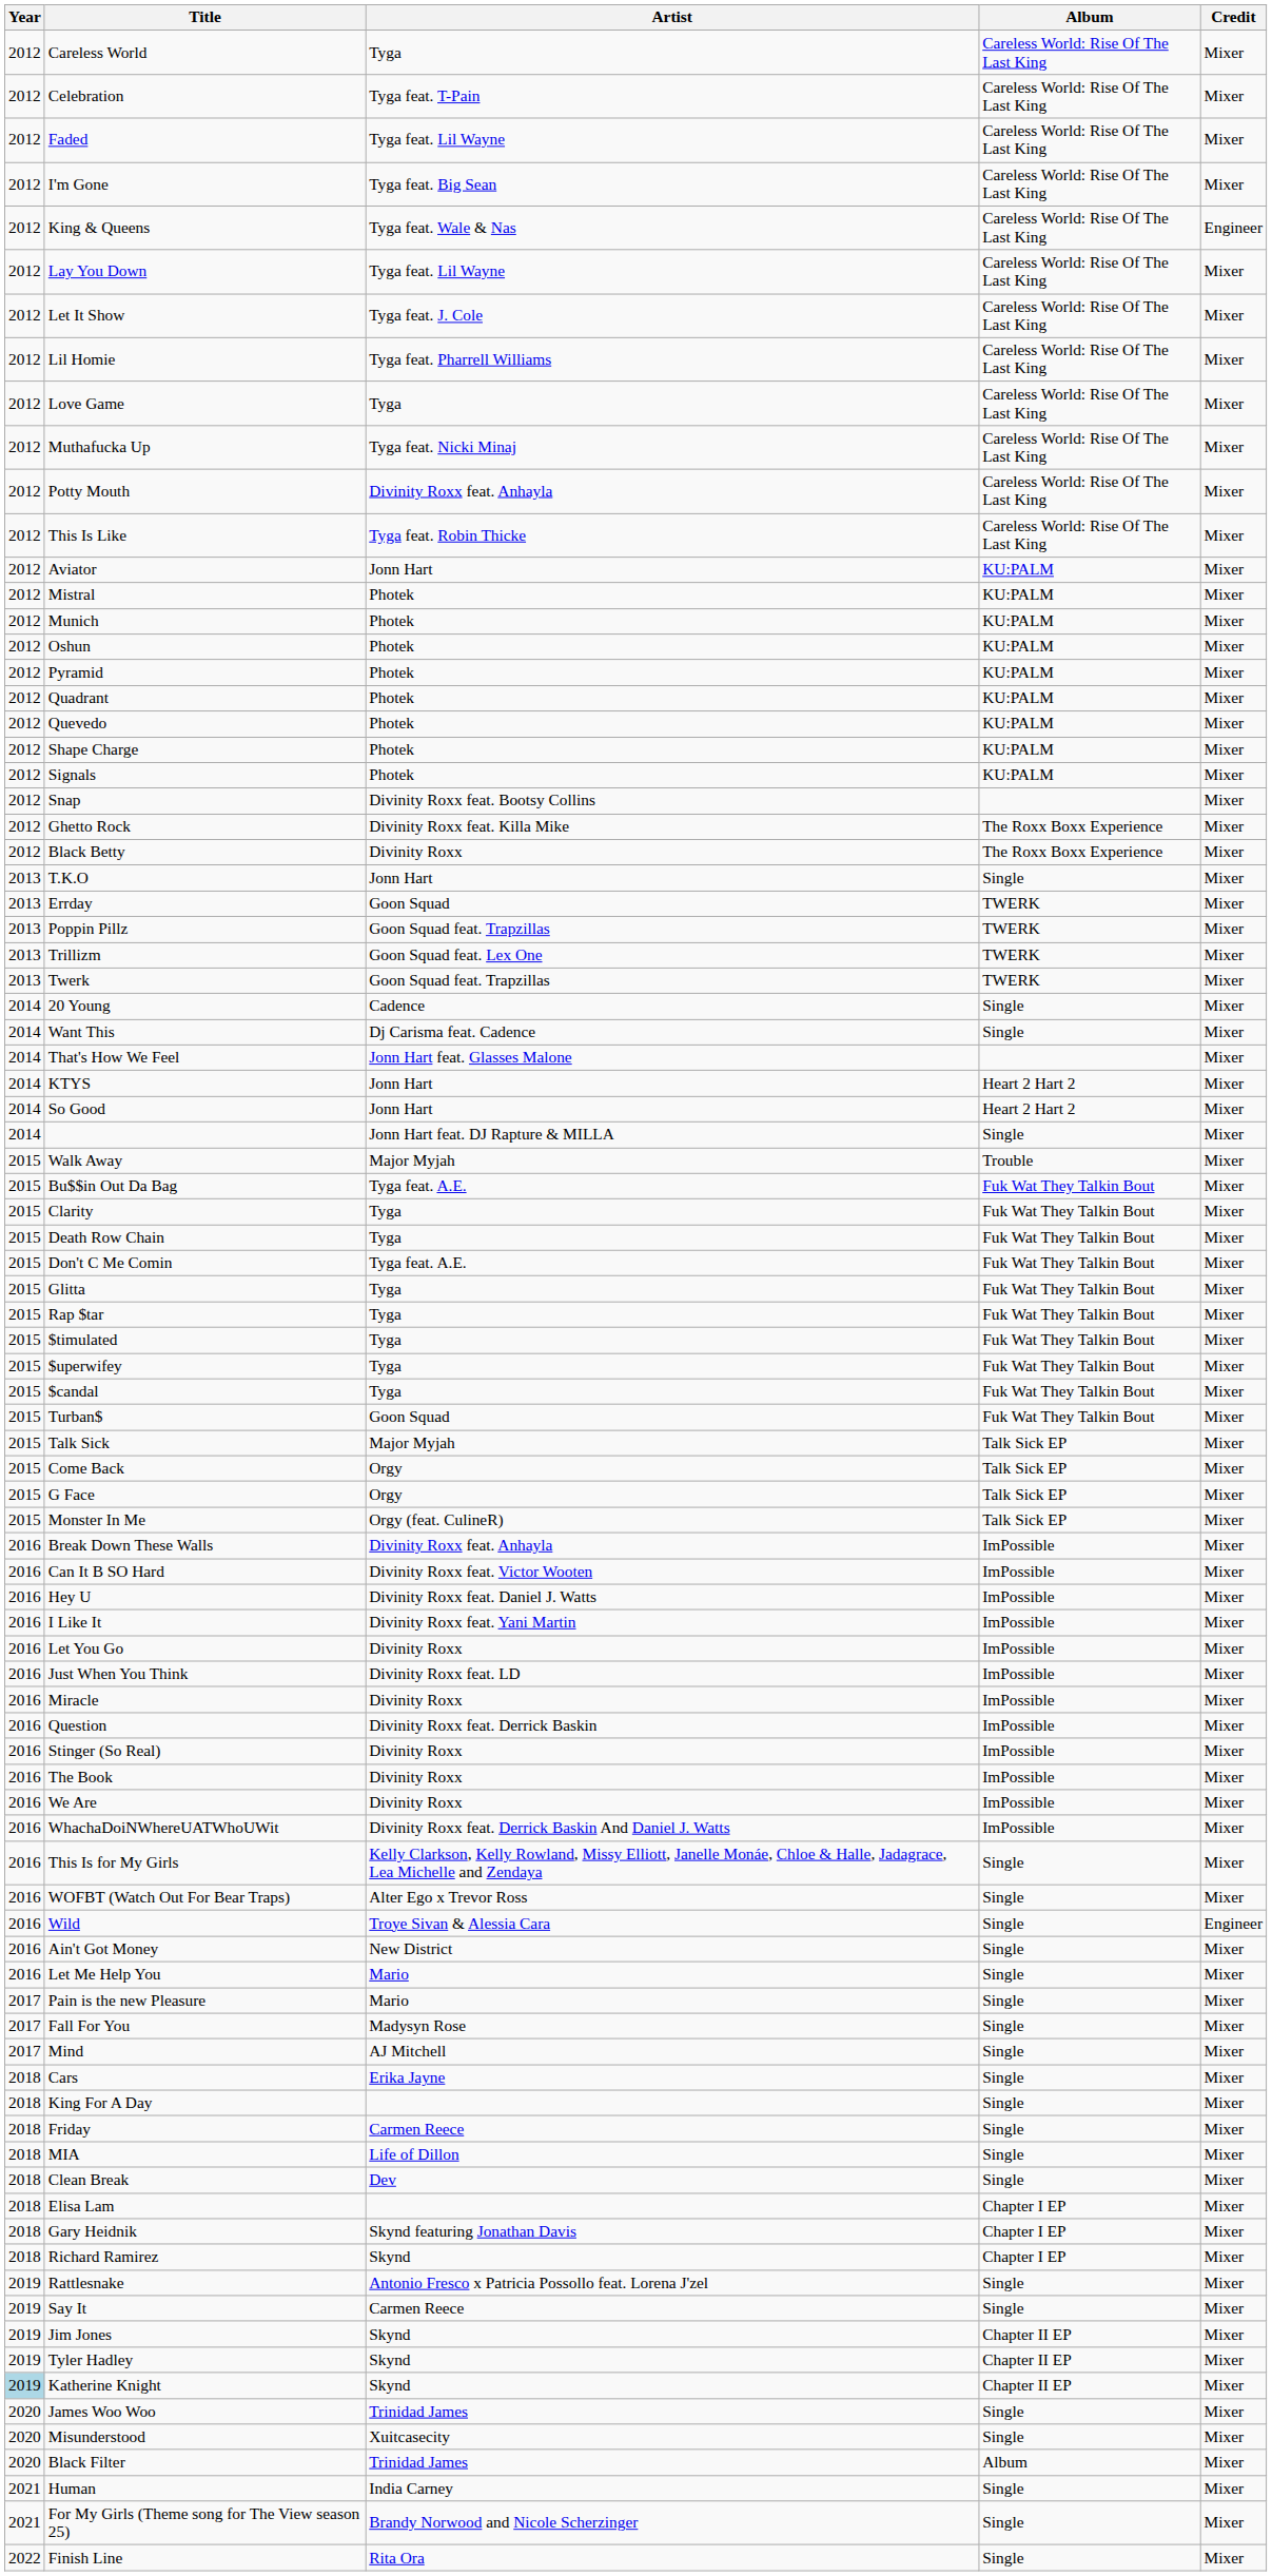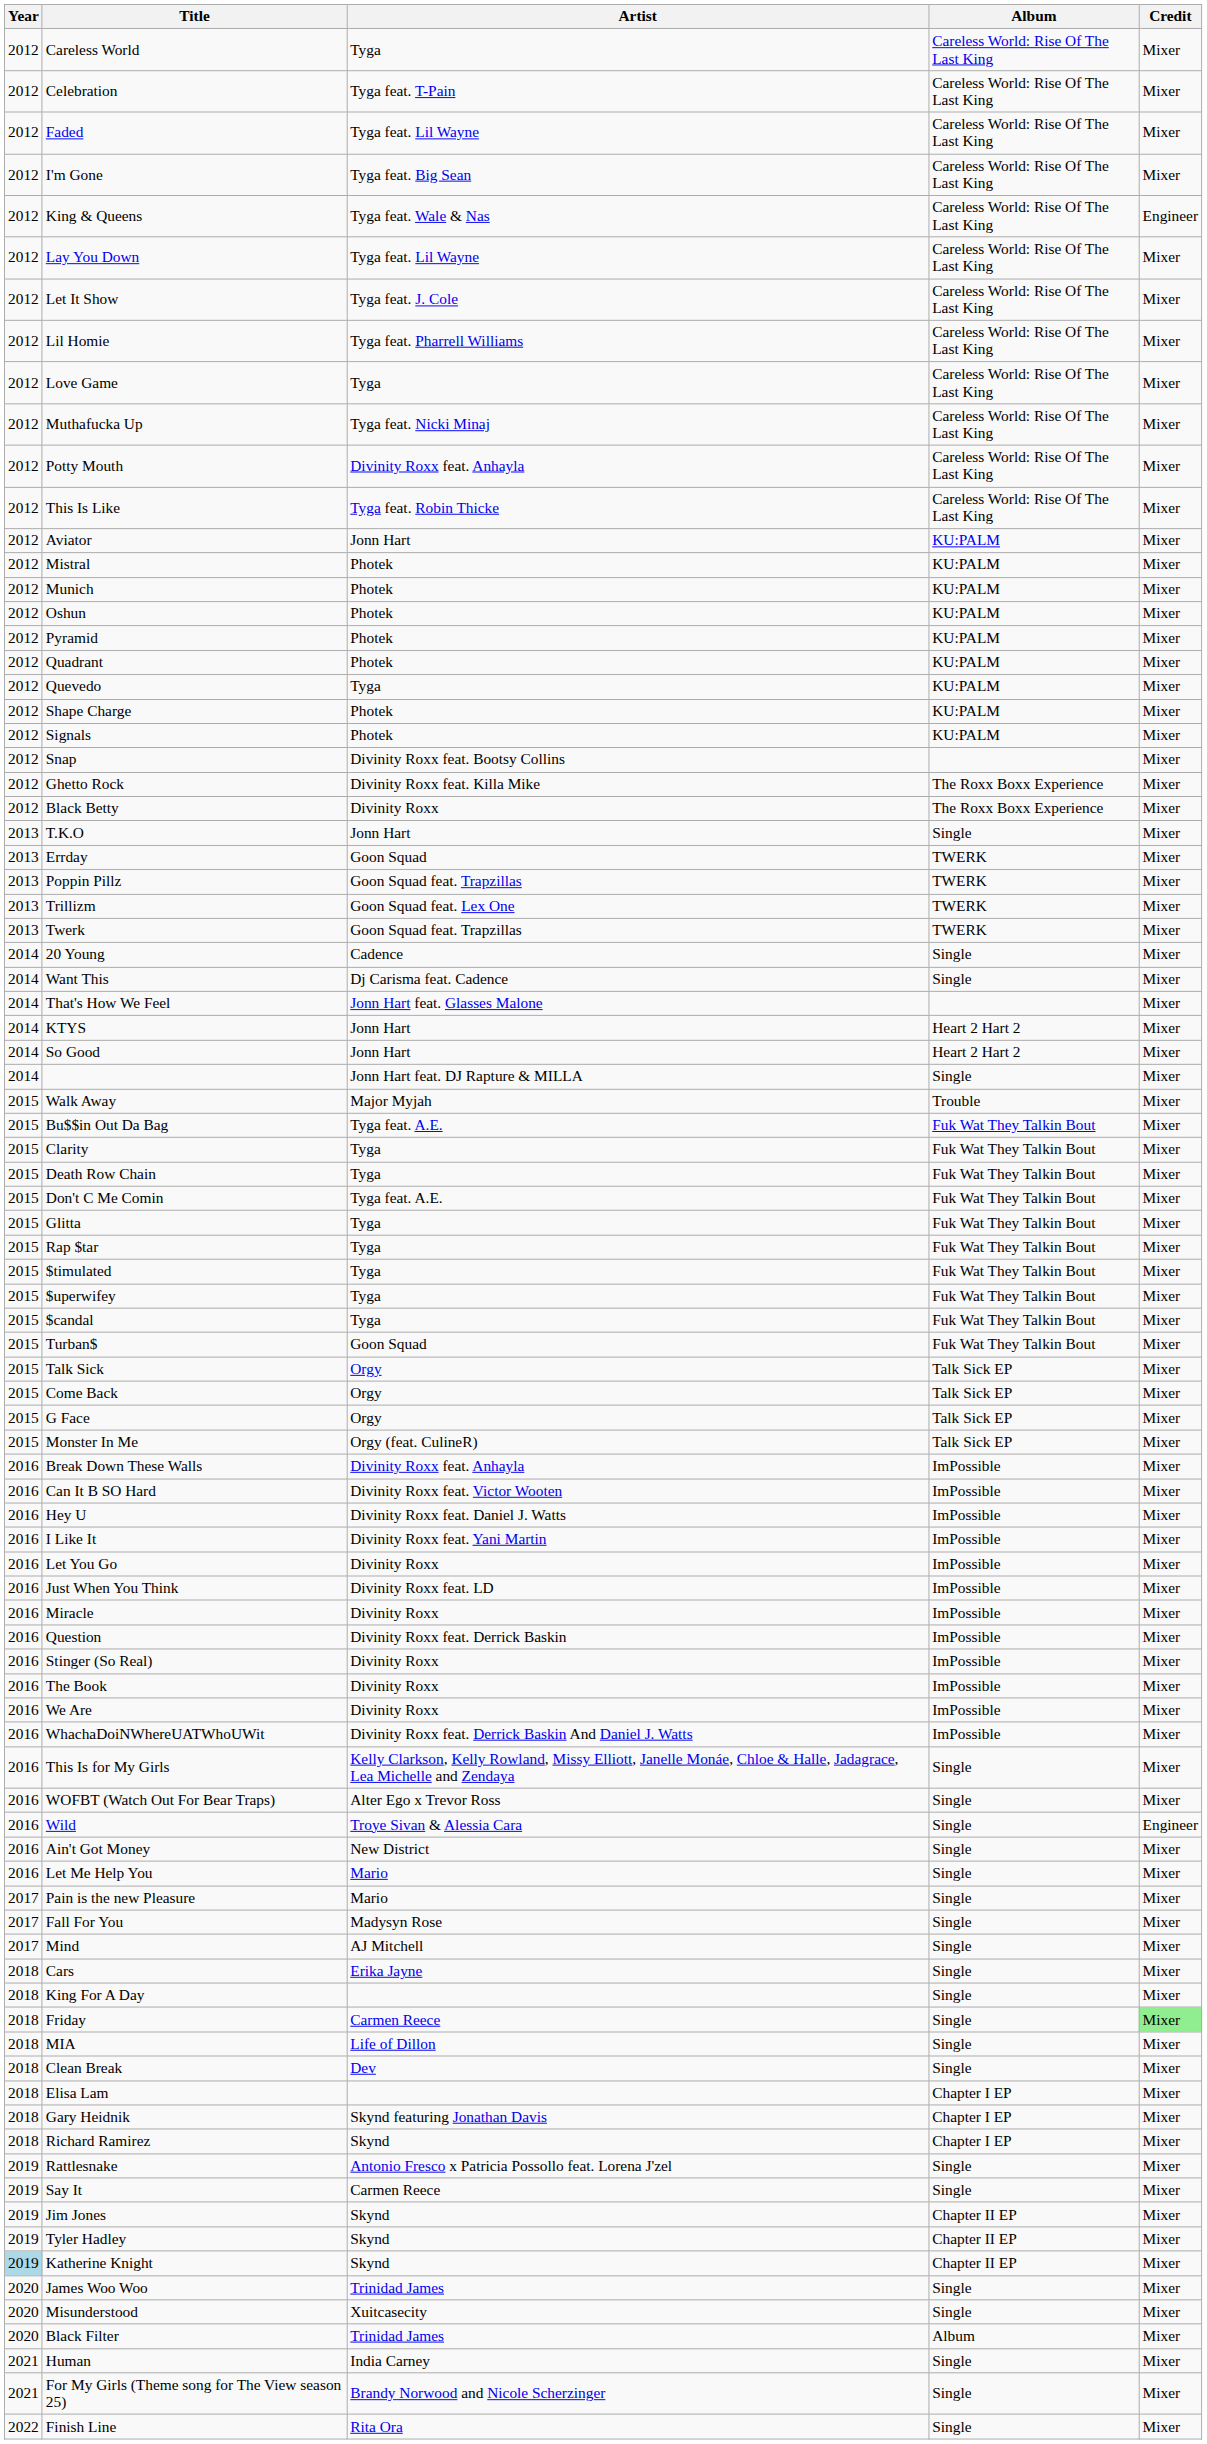Quevedo | Artist: Photek -> Tyga
Talk Sick | Artist: Major Myjah -> Orgy
Friday | Credit: no background -> lightgreen background
